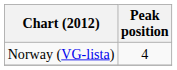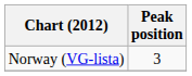Norway (VG-lista) | Peak position: 4 -> 3
